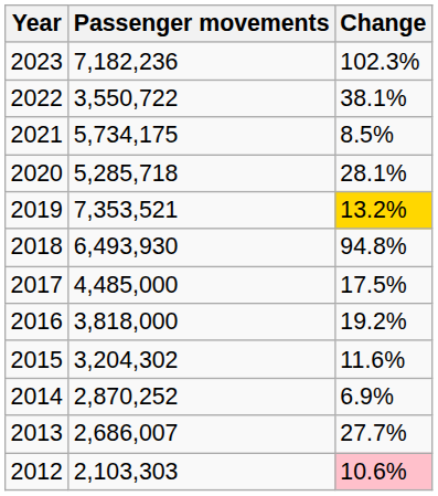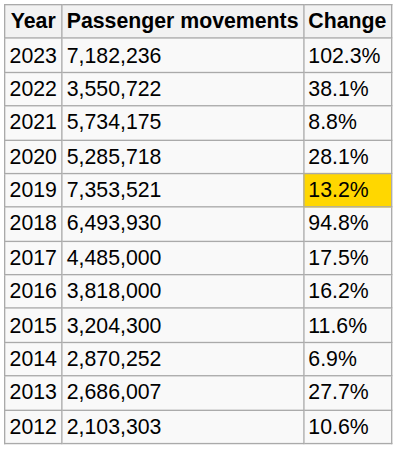2021 | Change: 8.5% -> 8.8%
2016 | Change: 19.2% -> 16.2%
2015 | Passenger movements: 3,204,302 -> 3,204,300
2012 | Change: pink background -> no background
